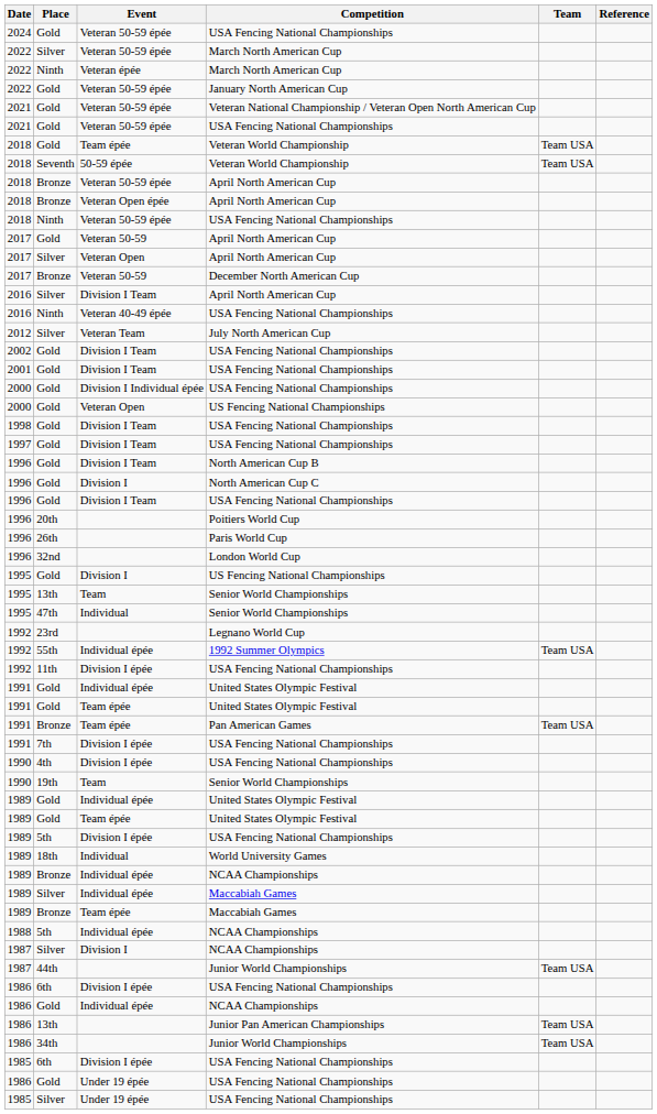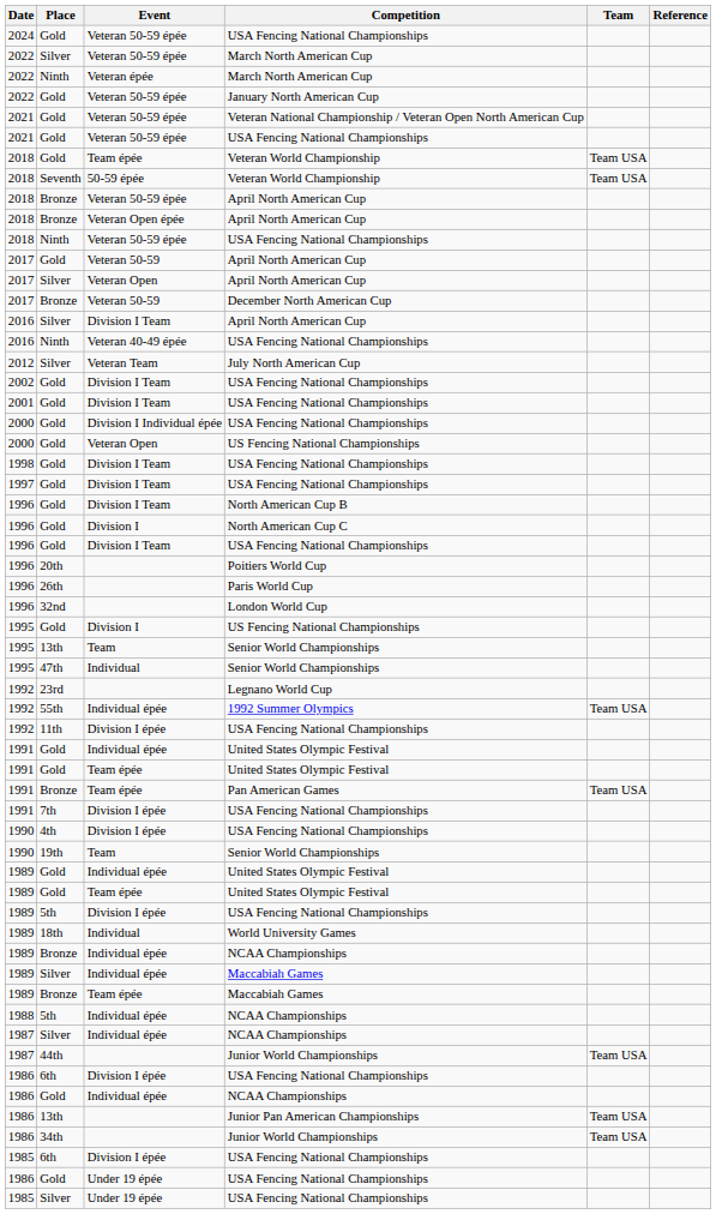1987 / NCAA Championships | Event: Division I -> Individual épée
